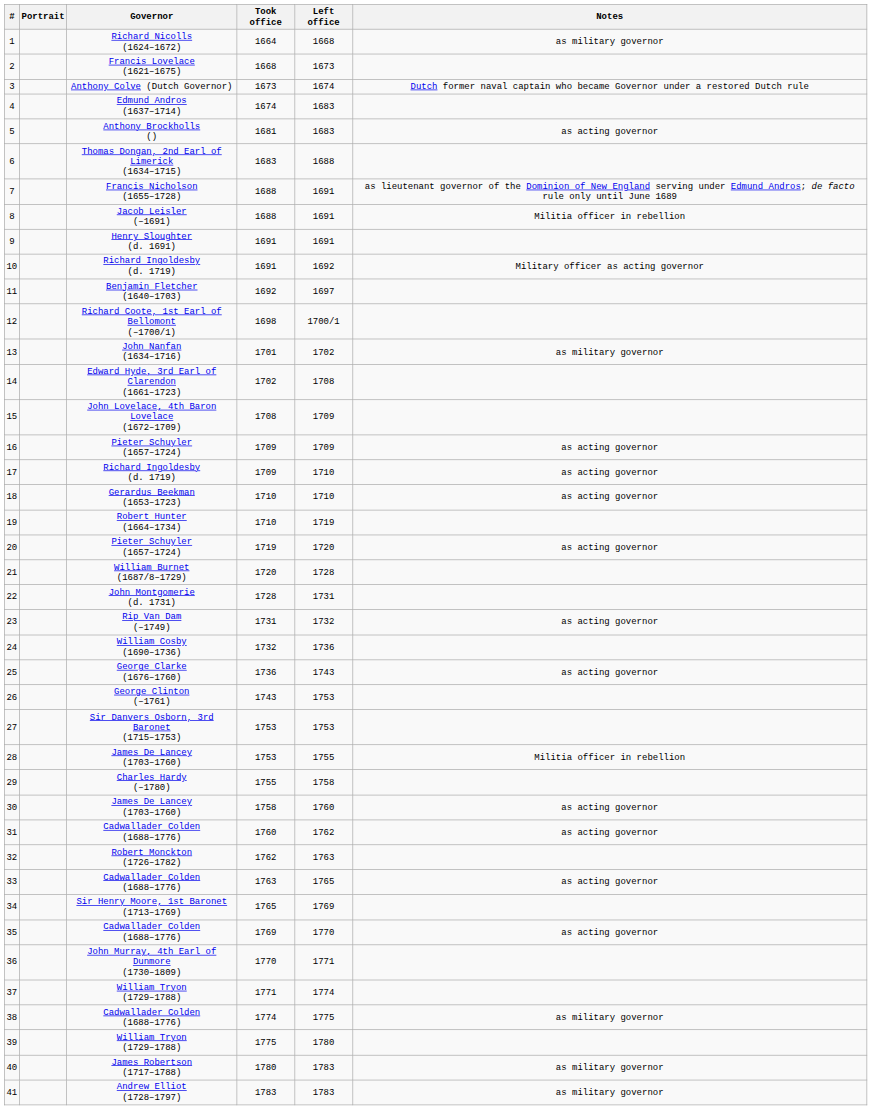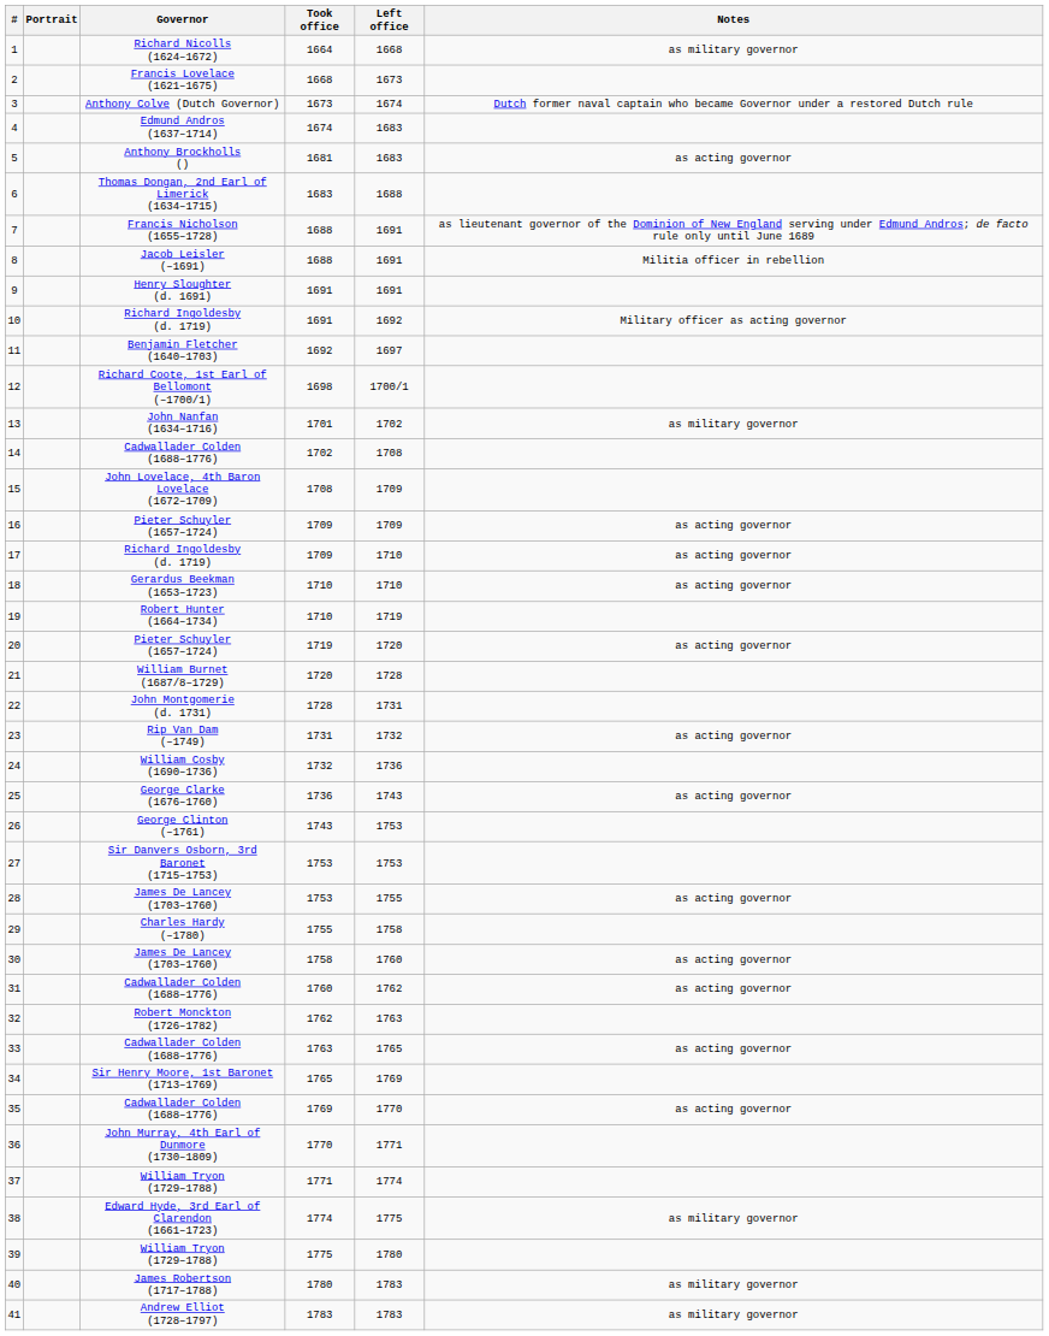14 | Governor: Edward Hyde, 3rd Earl of Clarendon (1661–1723) -> Cadwallader Colden (1688–1776)
28 | Notes: Militia officer in rebellion -> as acting governor
38 | Governor: Cadwallader Colden (1688–1776) -> Edward Hyde, 3rd Earl of Clarendon (1661–1723)
